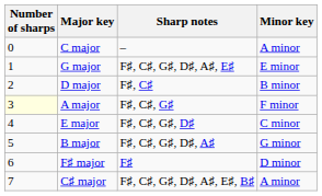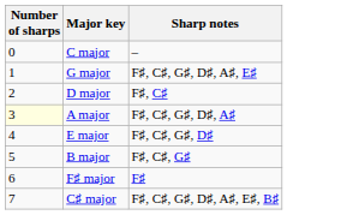- column: Minor key | A minor | E minor | B minor | F minor | C minor | G minor | D minor | A minor
A major | Sharp notes: F♯, C♯, G♯ -> F♯, C♯, G♯, D♯, A♯
B major | Sharp notes: F♯, C♯, G♯, D♯, A♯ -> F♯, C♯, G♯
